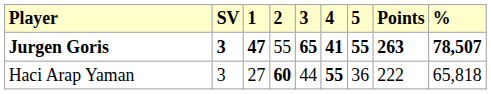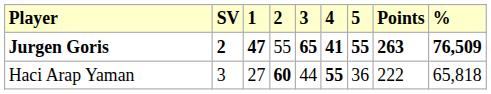Jurgen Goris | SV: 3 -> 2
Jurgen Goris | %: 78,507 -> 76,509
